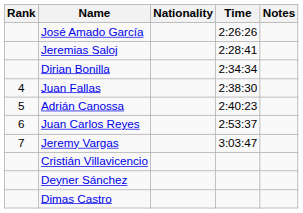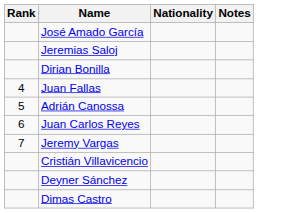- column: Time | 2:26:26 | 2:28:41 | 2:34:34 | 2:38:30 | 2:40:23 | 2:53:37 | 3:03:47
